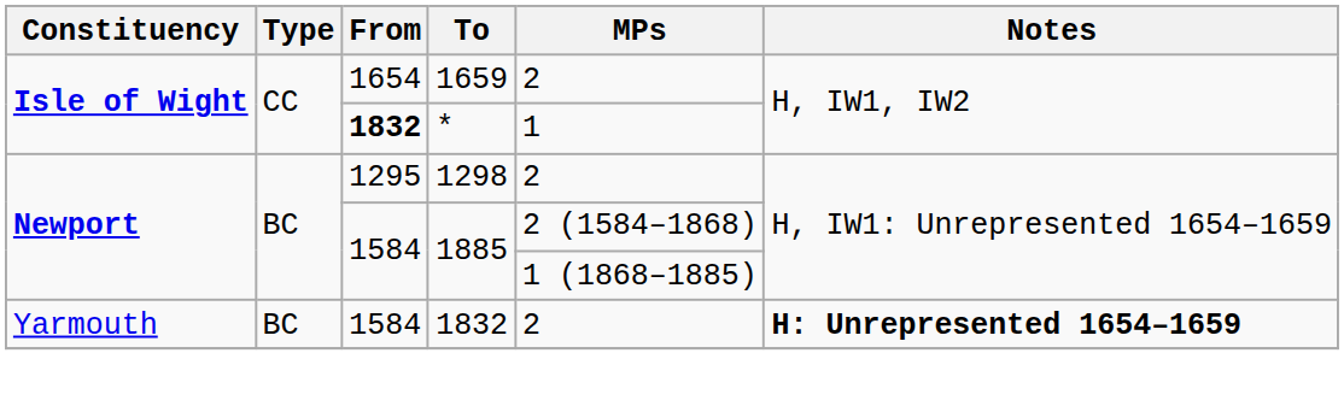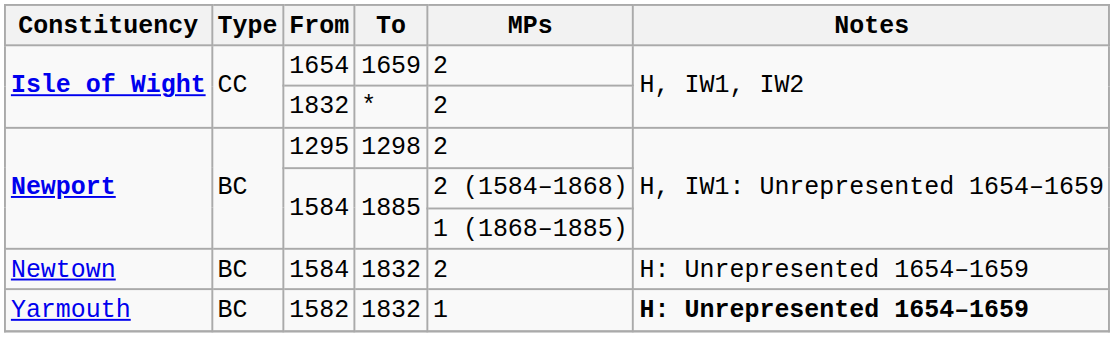* | From: bold -> normal
* | MPs: 1 -> 2
+ row: Newtown | BC | 1584 | 1832 | 2 | H: Unrepresented 1654–1659
Yarmouth / 1832 | From: 1584 -> 1582
Yarmouth / 1832 | MPs: 2 -> 1
